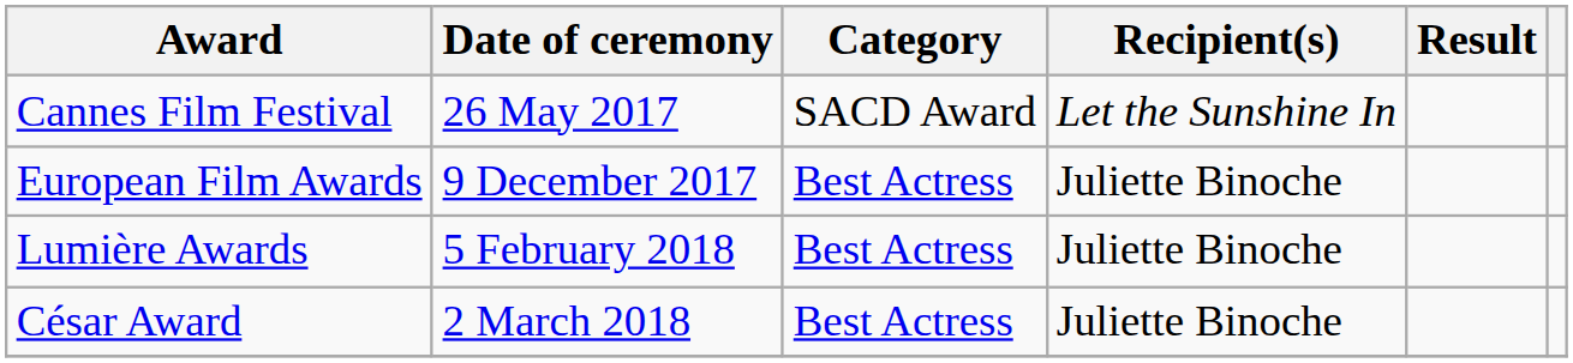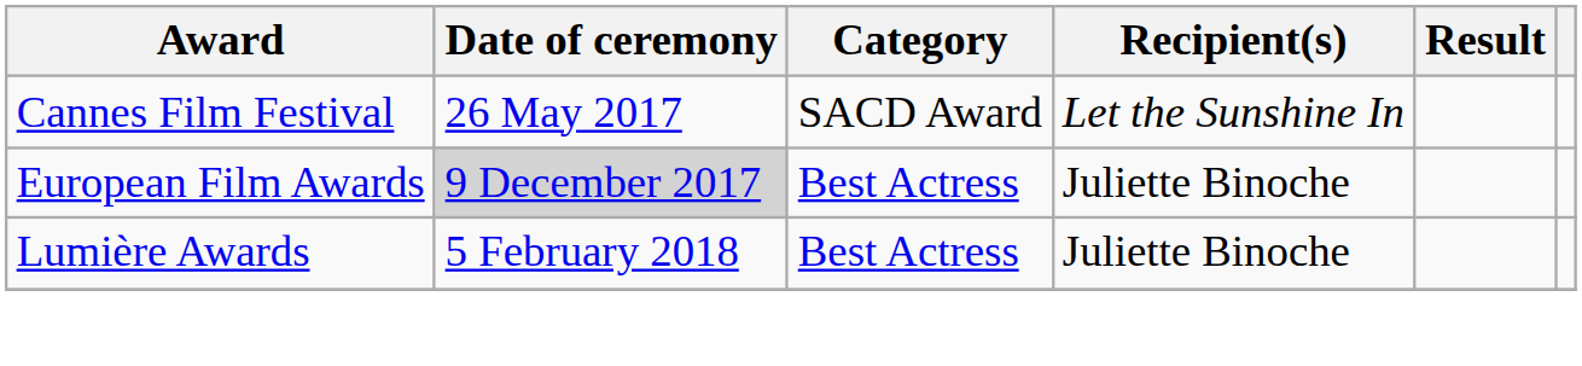European Film Awards | Date of ceremony: no background -> lightgrey background
- row: César Award | 2 March 2018 | Best Actress | Juliette Binoche
